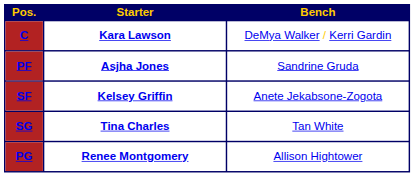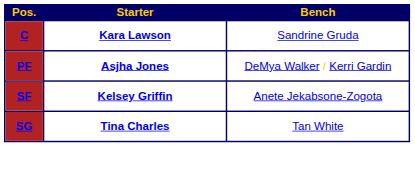C | Bench: DeMya Walker / Kerri Gardin -> Sandrine Gruda
PF | Bench: Sandrine Gruda -> DeMya Walker / Kerri Gardin
- row: PG | Renee Montgomery | Allison Hightower
